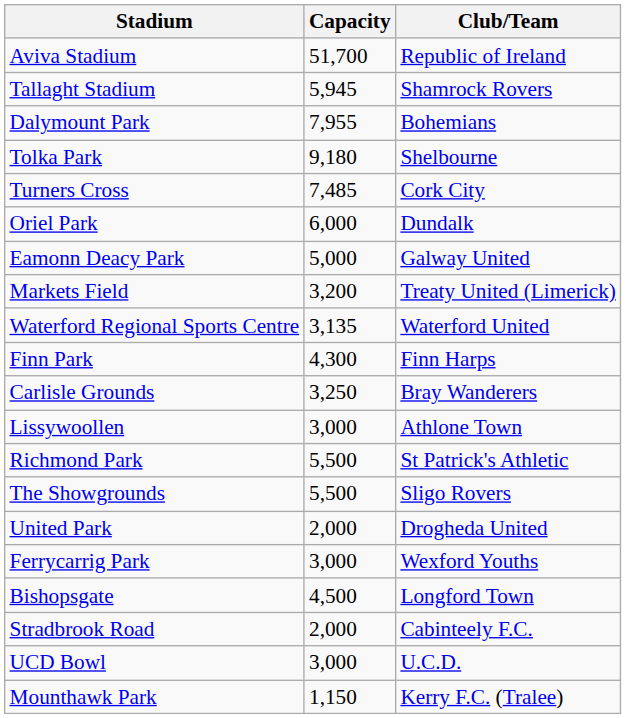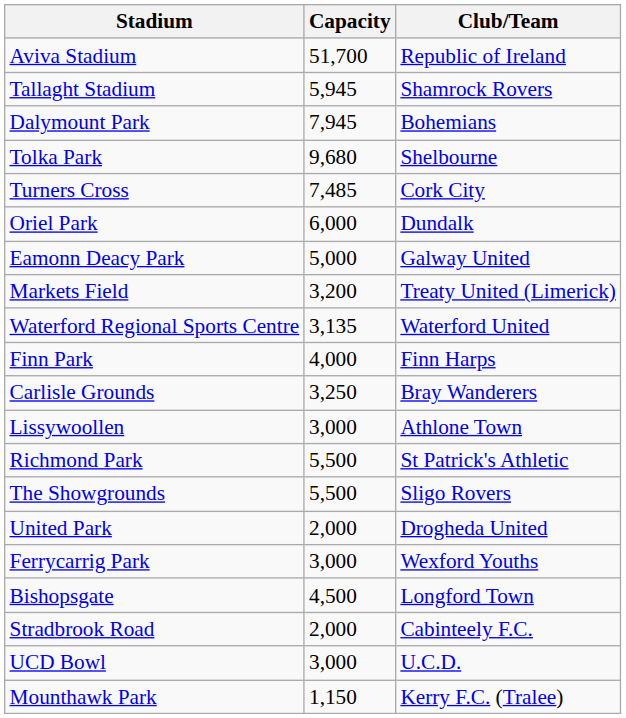Dalymount Park | Capacity: 7,955 -> 7,945
Tolka Park | Capacity: 9,180 -> 9,680
Finn Park | Capacity: 4,300 -> 4,000
